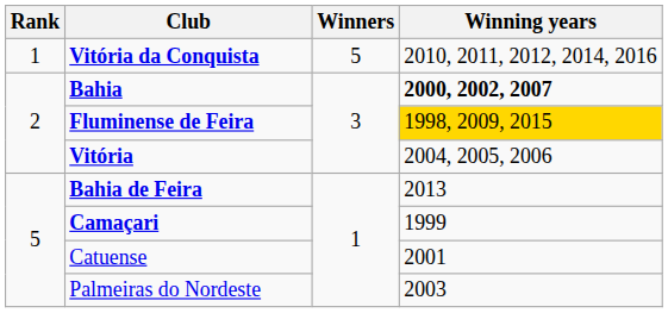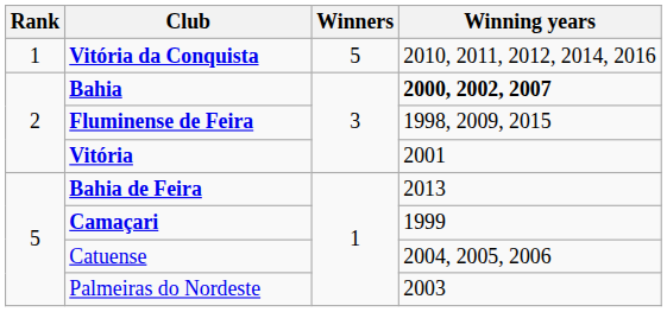Fluminense de Feira | Winning years: gold background -> no background
Vitória | Winning years: 2004, 2005, 2006 -> 2001
Catuense | Winning years: 2001 -> 2004, 2005, 2006
